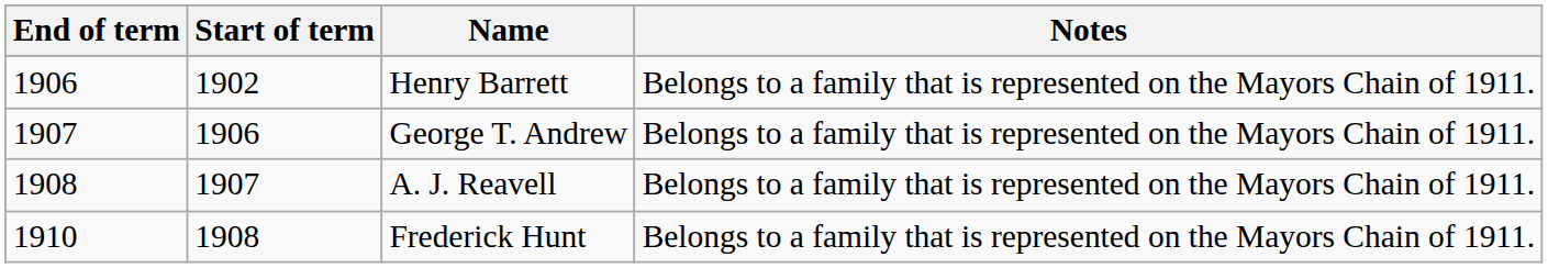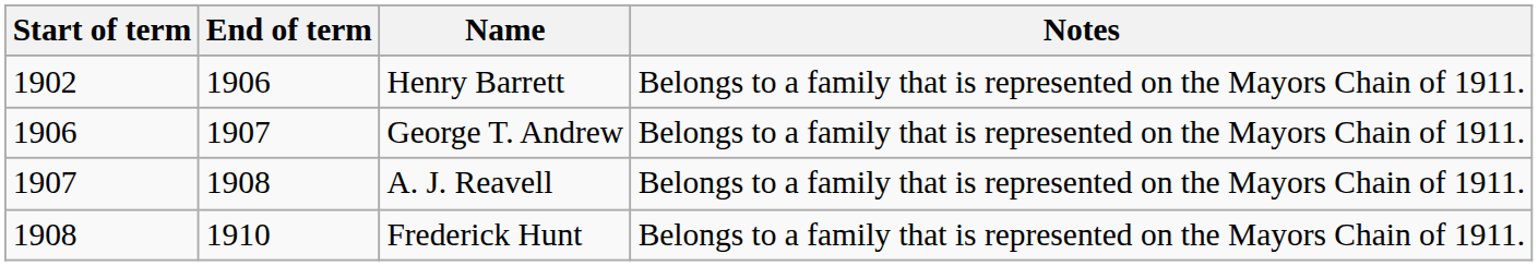columns swapped: Start of term <-> End of term
